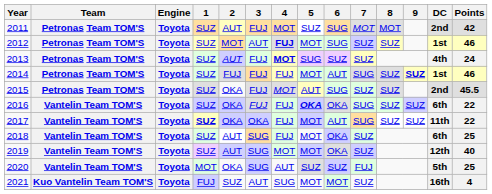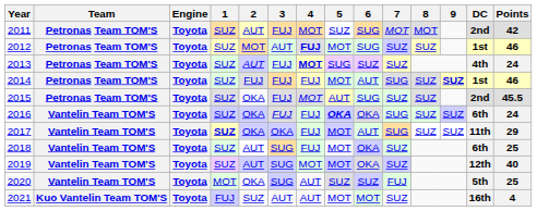2016 | Points: 22 -> 24
2017 | Points: 22 -> 29
2021 | 4: SUG -> AUT
